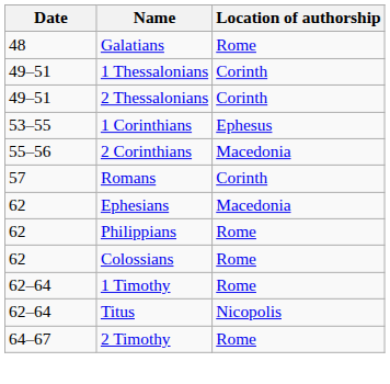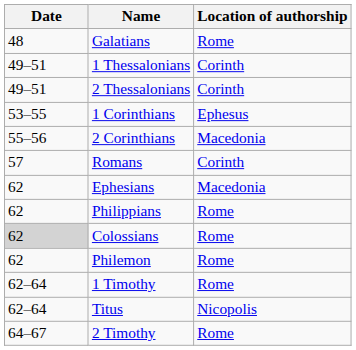Colossians | Date: no background -> lightgrey background
+ row: 62 | Philemon | Rome
